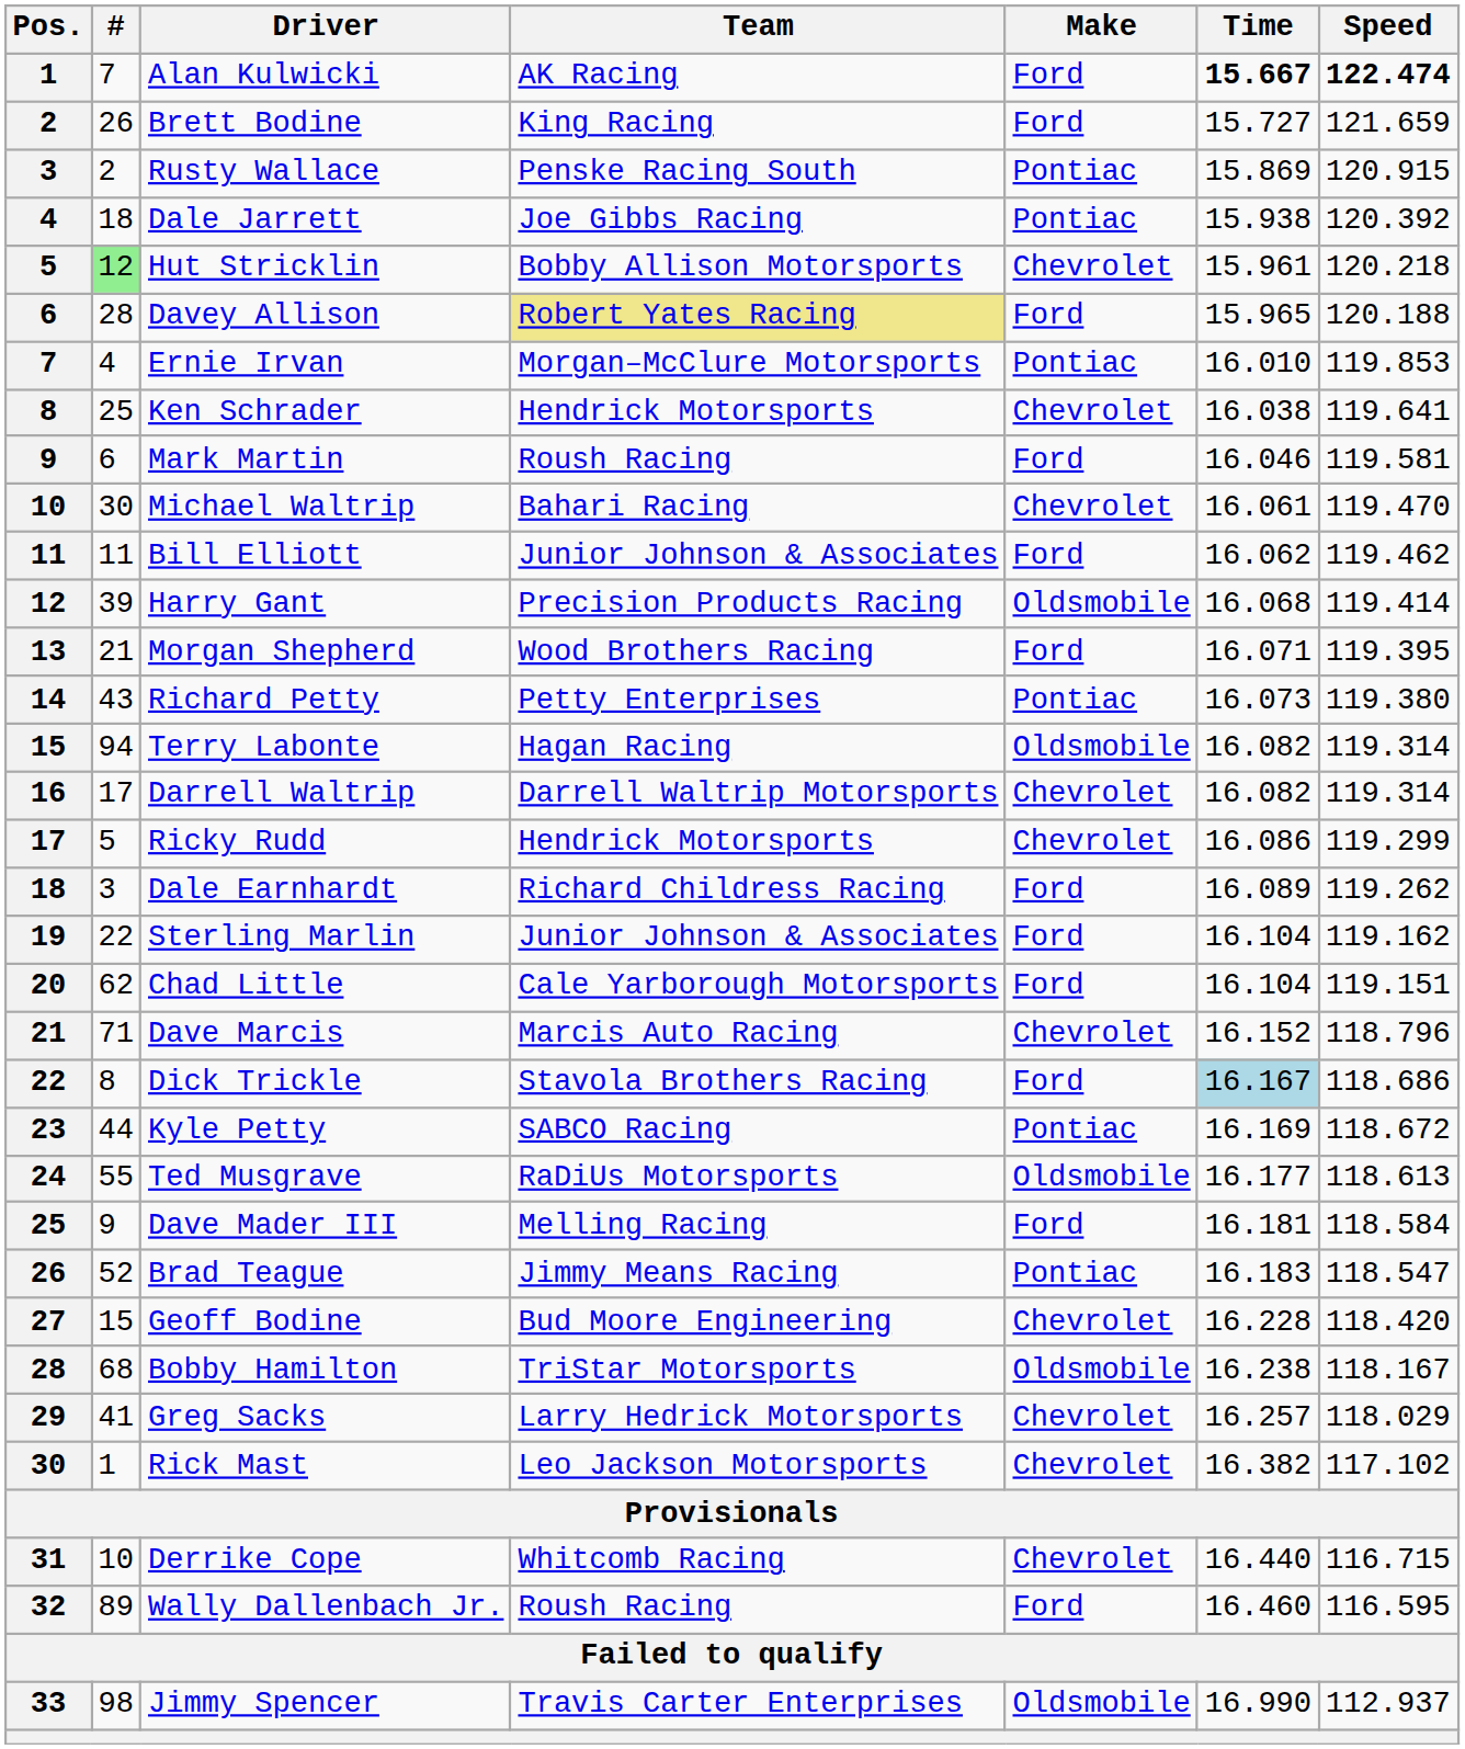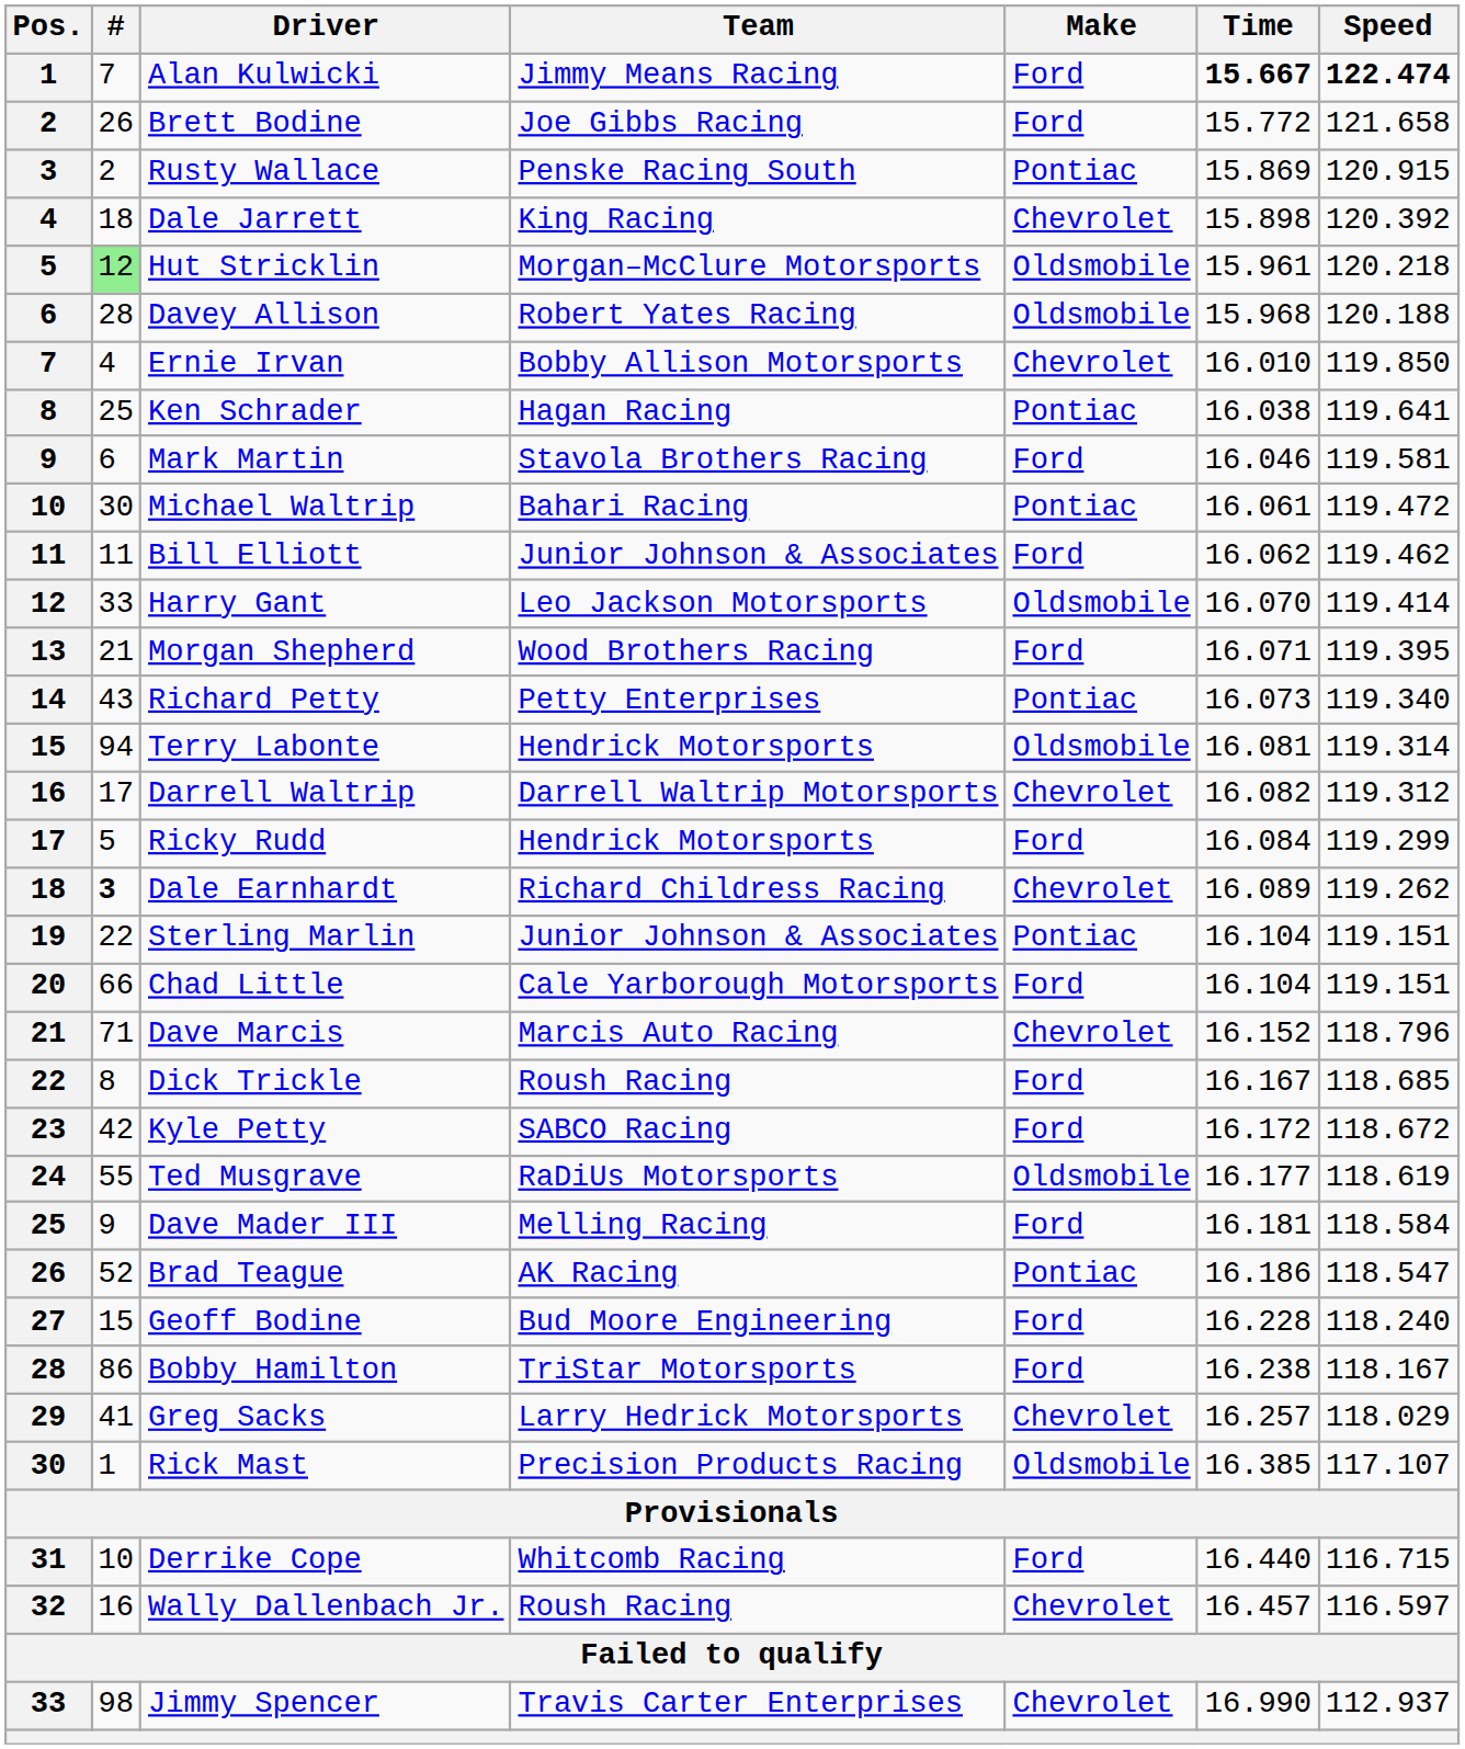Alan Kulwicki | Team: AK Racing -> Jimmy Means Racing
Brett Bodine | Team: King Racing -> Joe Gibbs Racing
Brett Bodine | Time: 15.727 -> 15.772
Brett Bodine | Speed: 121.659 -> 121.658
Dale Jarrett | Team: Joe Gibbs Racing -> King Racing
Dale Jarrett | Make: Pontiac -> Chevrolet
Dale Jarrett | Time: 15.938 -> 15.898
Hut Stricklin | Team: Bobby Allison Motorsports -> Morgan–McClure Motorsports
Hut Stricklin | Make: Chevrolet -> Oldsmobile
Davey Allison | Team: khaki background -> no background
Davey Allison | Make: Ford -> Oldsmobile
Davey Allison | Time: 15.965 -> 15.968
Ernie Irvan | Team: Morgan–McClure Motorsports -> Bobby Allison Motorsports
Ernie Irvan | Make: Pontiac -> Chevrolet
Ernie Irvan | Speed: 119.853 -> 119.850
Ken Schrader | Team: Hendrick Motorsports -> Hagan Racing
Ken Schrader | Make: Chevrolet -> Pontiac
Mark Martin | Team: Roush Racing -> Stavola Brothers Racing
Michael Waltrip | Make: Chevrolet -> Pontiac
Michael Waltrip | Speed: 119.470 -> 119.472
Harry Gant | #: 39 -> 33
Harry Gant | Team: Precision Products Racing -> Leo Jackson Motorsports
Harry Gant | Time: 16.068 -> 16.070
Richard Petty | Speed: 119.380 -> 119.340
Terry Labonte | Team: Hagan Racing -> Hendrick Motorsports
Terry Labonte | Time: 16.082 -> 16.081
Darrell Waltrip | Speed: 119.314 -> 119.312
Ricky Rudd | Make: Chevrolet -> Ford
Ricky Rudd | Time: 16.086 -> 16.084
Dale Earnhardt | #: normal -> bold
Dale Earnhardt | Make: Ford -> Chevrolet
Sterling Marlin | Make: Ford -> Pontiac
Sterling Marlin | Speed: 119.162 -> 119.151
Chad Little | #: 62 -> 66
Dick Trickle | Team: Stavola Brothers Racing -> Roush Racing
Dick Trickle | Time: lightblue background -> no background
Dick Trickle | Speed: 118.686 -> 118.685
Kyle Petty | #: 44 -> 42
Kyle Petty | Make: Pontiac -> Ford
Kyle Petty | Time: 16.169 -> 16.172
Ted Musgrave | Speed: 118.613 -> 118.619
Brad Teague | Team: Jimmy Means Racing -> AK Racing
Brad Teague | Time: 16.183 -> 16.186
Geoff Bodine | Make: Chevrolet -> Ford
Geoff Bodine | Speed: 118.420 -> 118.240
Bobby Hamilton | #: 68 -> 86
Bobby Hamilton | Make: Oldsmobile -> Ford
Rick Mast | Team: Leo Jackson Motorsports -> Precision Products Racing
Rick Mast | Make: Chevrolet -> Oldsmobile
Rick Mast | Time: 16.382 -> 16.385
Rick Mast | Speed: 117.102 -> 117.107
Derrike Cope | Make: Chevrolet -> Ford
Wally Dallenbach Jr. | #: 89 -> 16
Wally Dallenbach Jr. | Make: Ford -> Chevrolet
Wally Dallenbach Jr. | Time: 16.460 -> 16.457
Wally Dallenbach Jr. | Speed: 116.595 -> 116.597
Jimmy Spencer | Make: Oldsmobile -> Chevrolet
